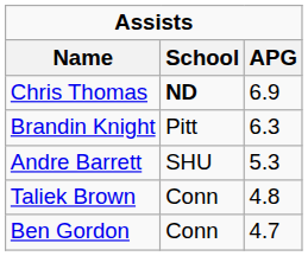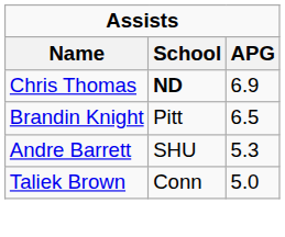Brandin Knight | APG: 6.3 -> 6.5
Taliek Brown | APG: 4.8 -> 5.0
- row: Ben Gordon | Conn | 4.7
